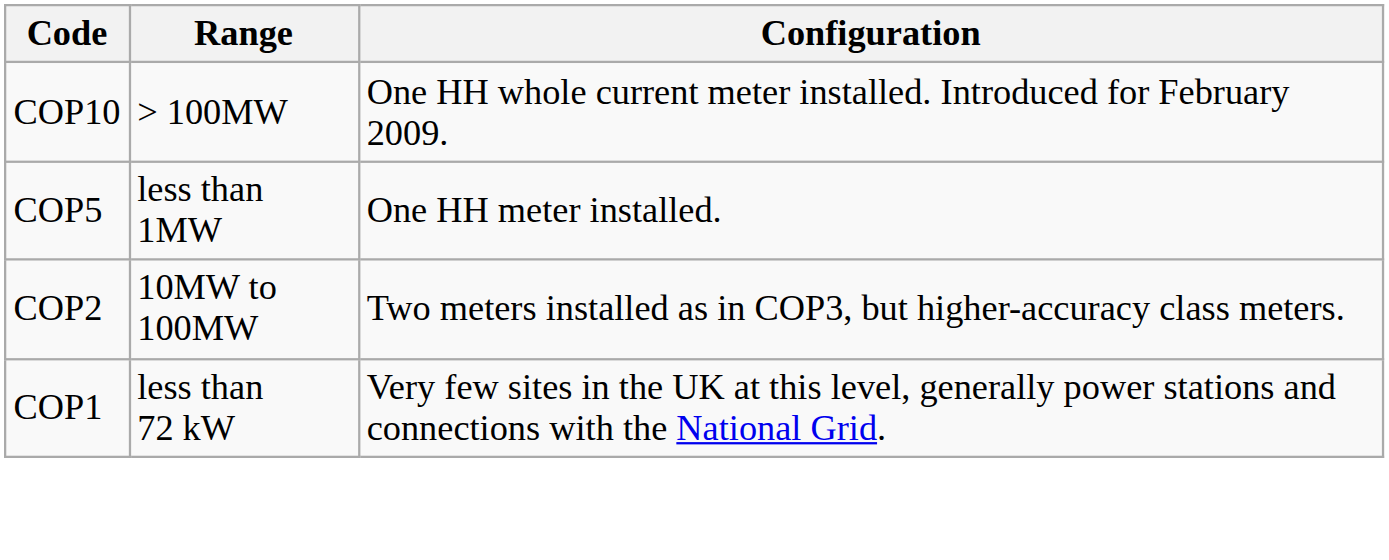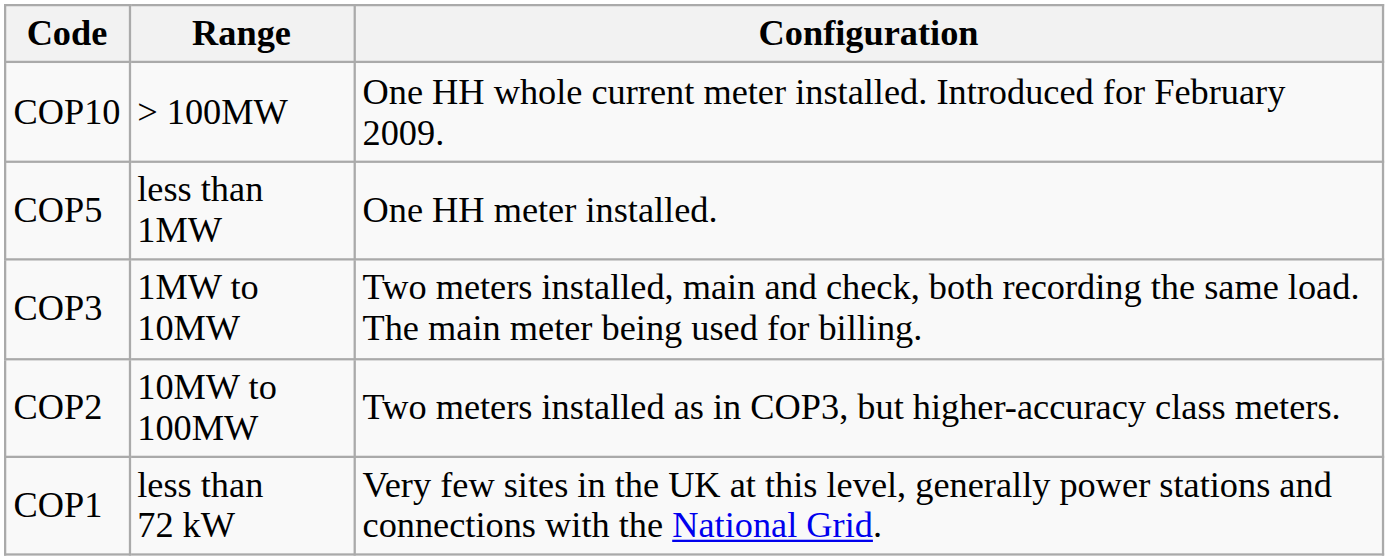+ row: COP3 | 1MW to 10MW | Two meters installed, main and check, both recording the same load. The main meter being used for billing.
